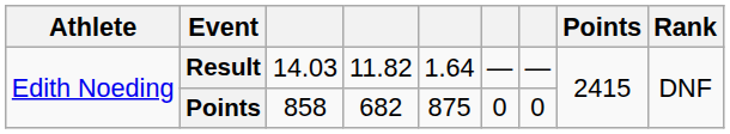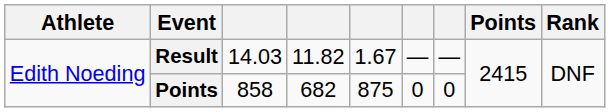Result | column 5: 1.64 -> 1.67
